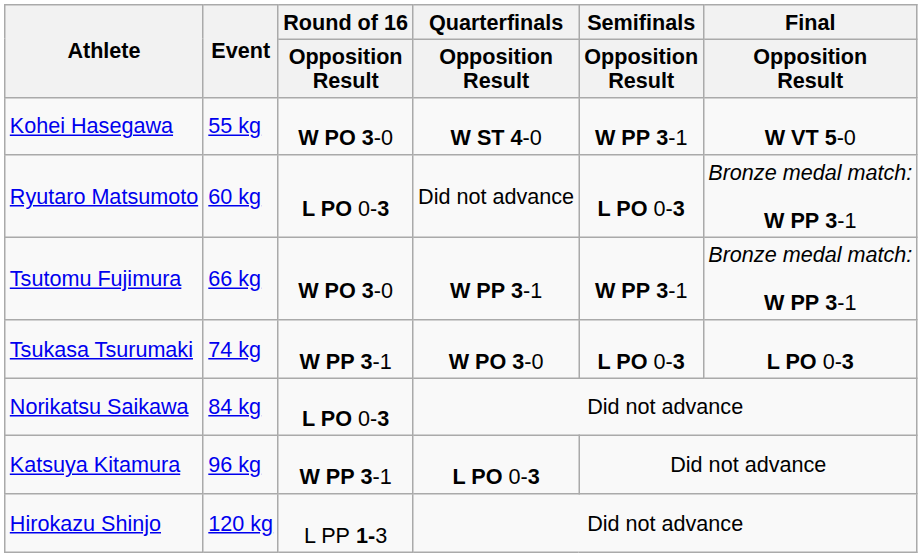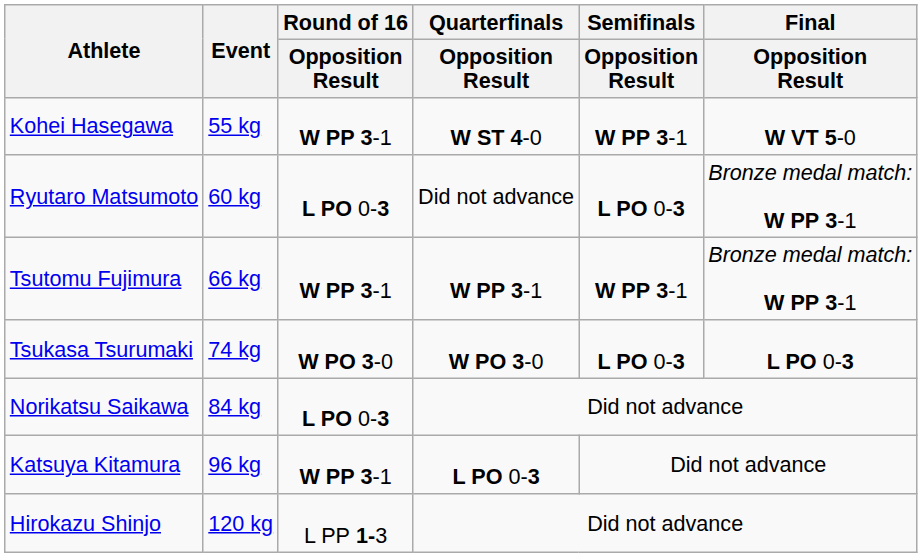Kohei Hasegawa | Round of 16 / Opposition Result: W PO 3-0 -> W PP 3-1
Tsutomu Fujimura | Round of 16 / Opposition Result: W PO 3-0 -> W PP 3-1
Tsukasa Tsurumaki | Round of 16 / Opposition Result: W PP 3-1 -> W PO 3-0
